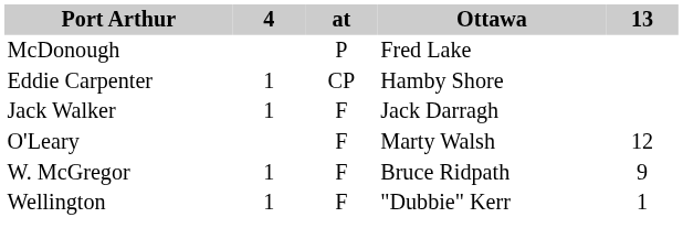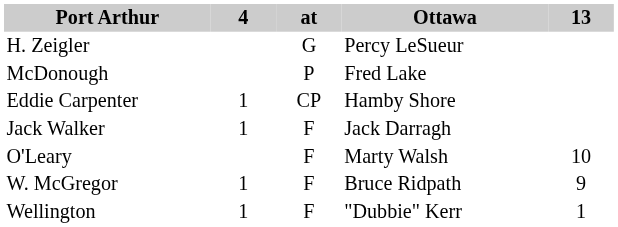+ row: H. Zeigler | G | Percy LeSueur
O'Leary | 13: 12 -> 10
